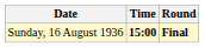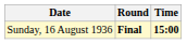columns swapped: Time <-> Round
